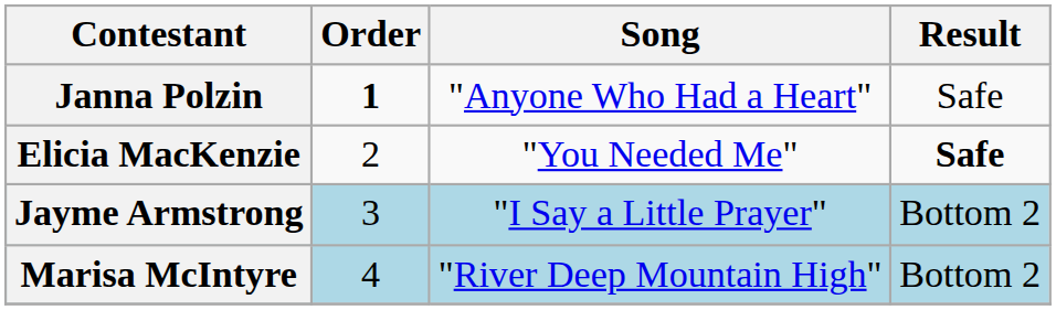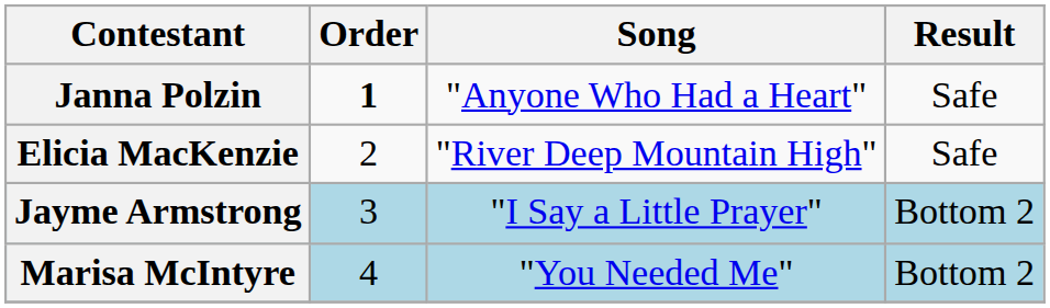Elicia MacKenzie | Song: "You Needed Me" -> "River Deep Mountain High"
Elicia MacKenzie | Result: bold -> normal
Marisa McIntyre | Song: "River Deep Mountain High" -> "You Needed Me"
